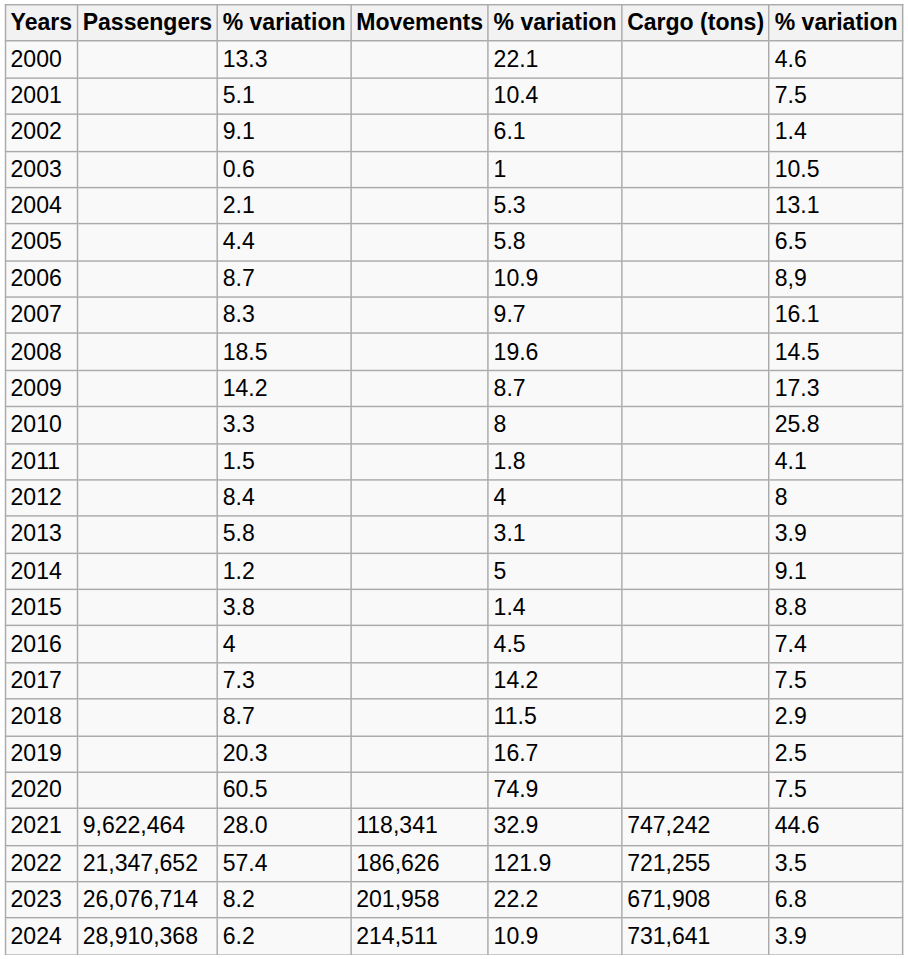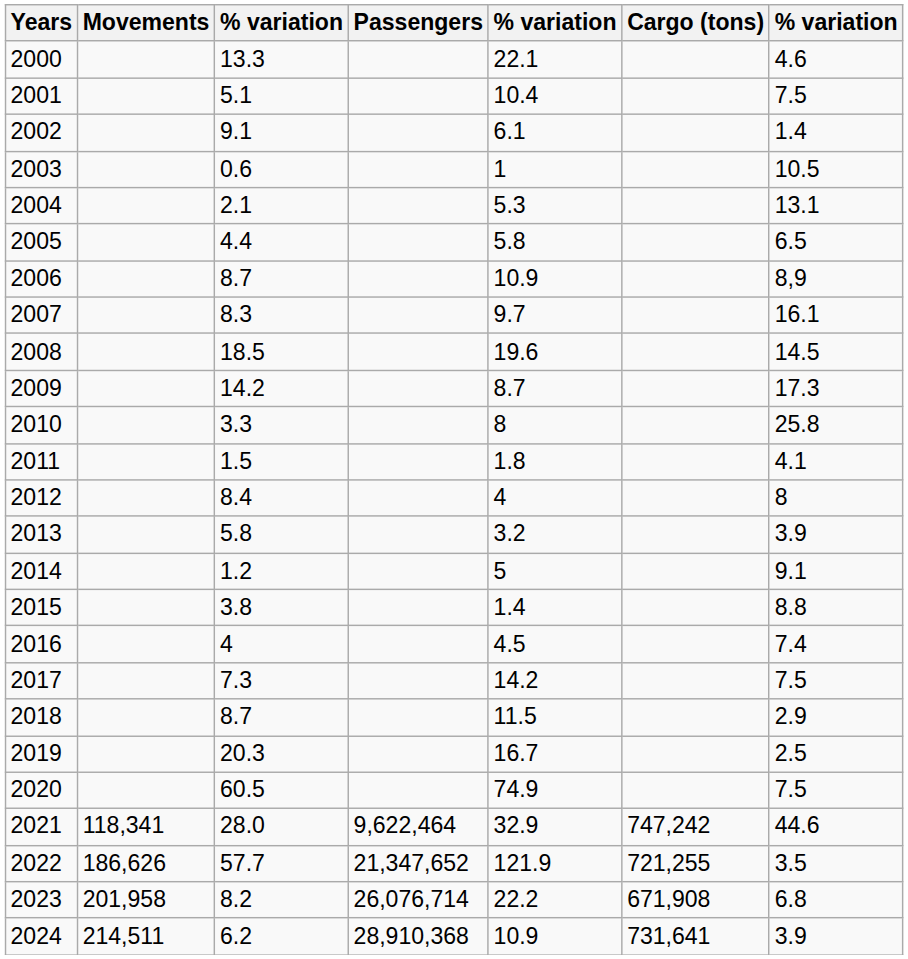columns swapped: Movements <-> Passengers
2013 | column 5: 3.1 -> 3.2
2022 | column 3: 57.4 -> 57.7
